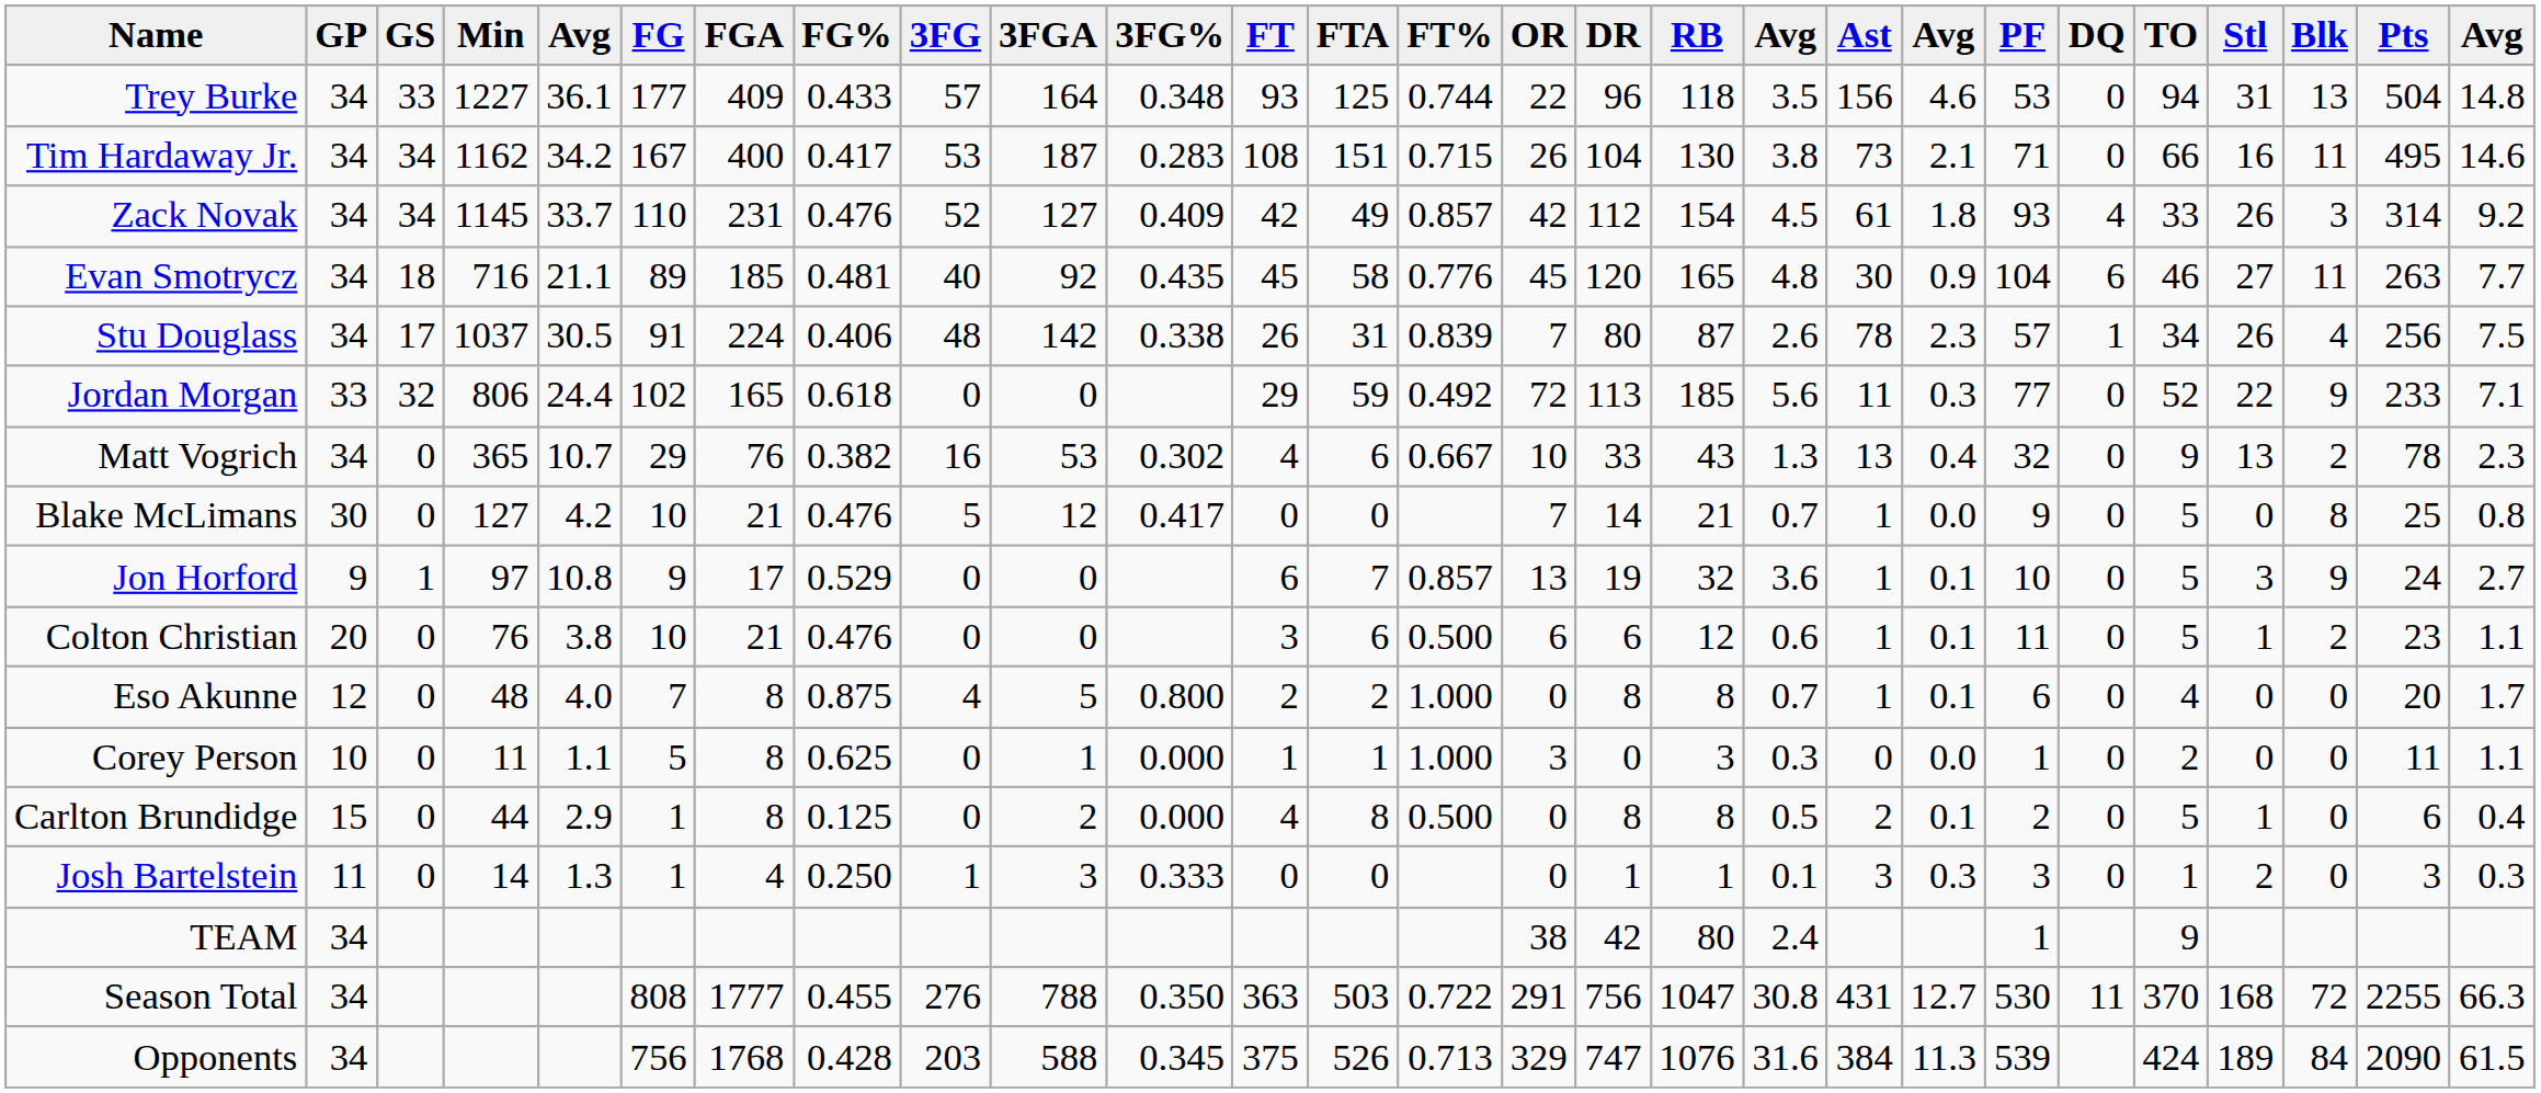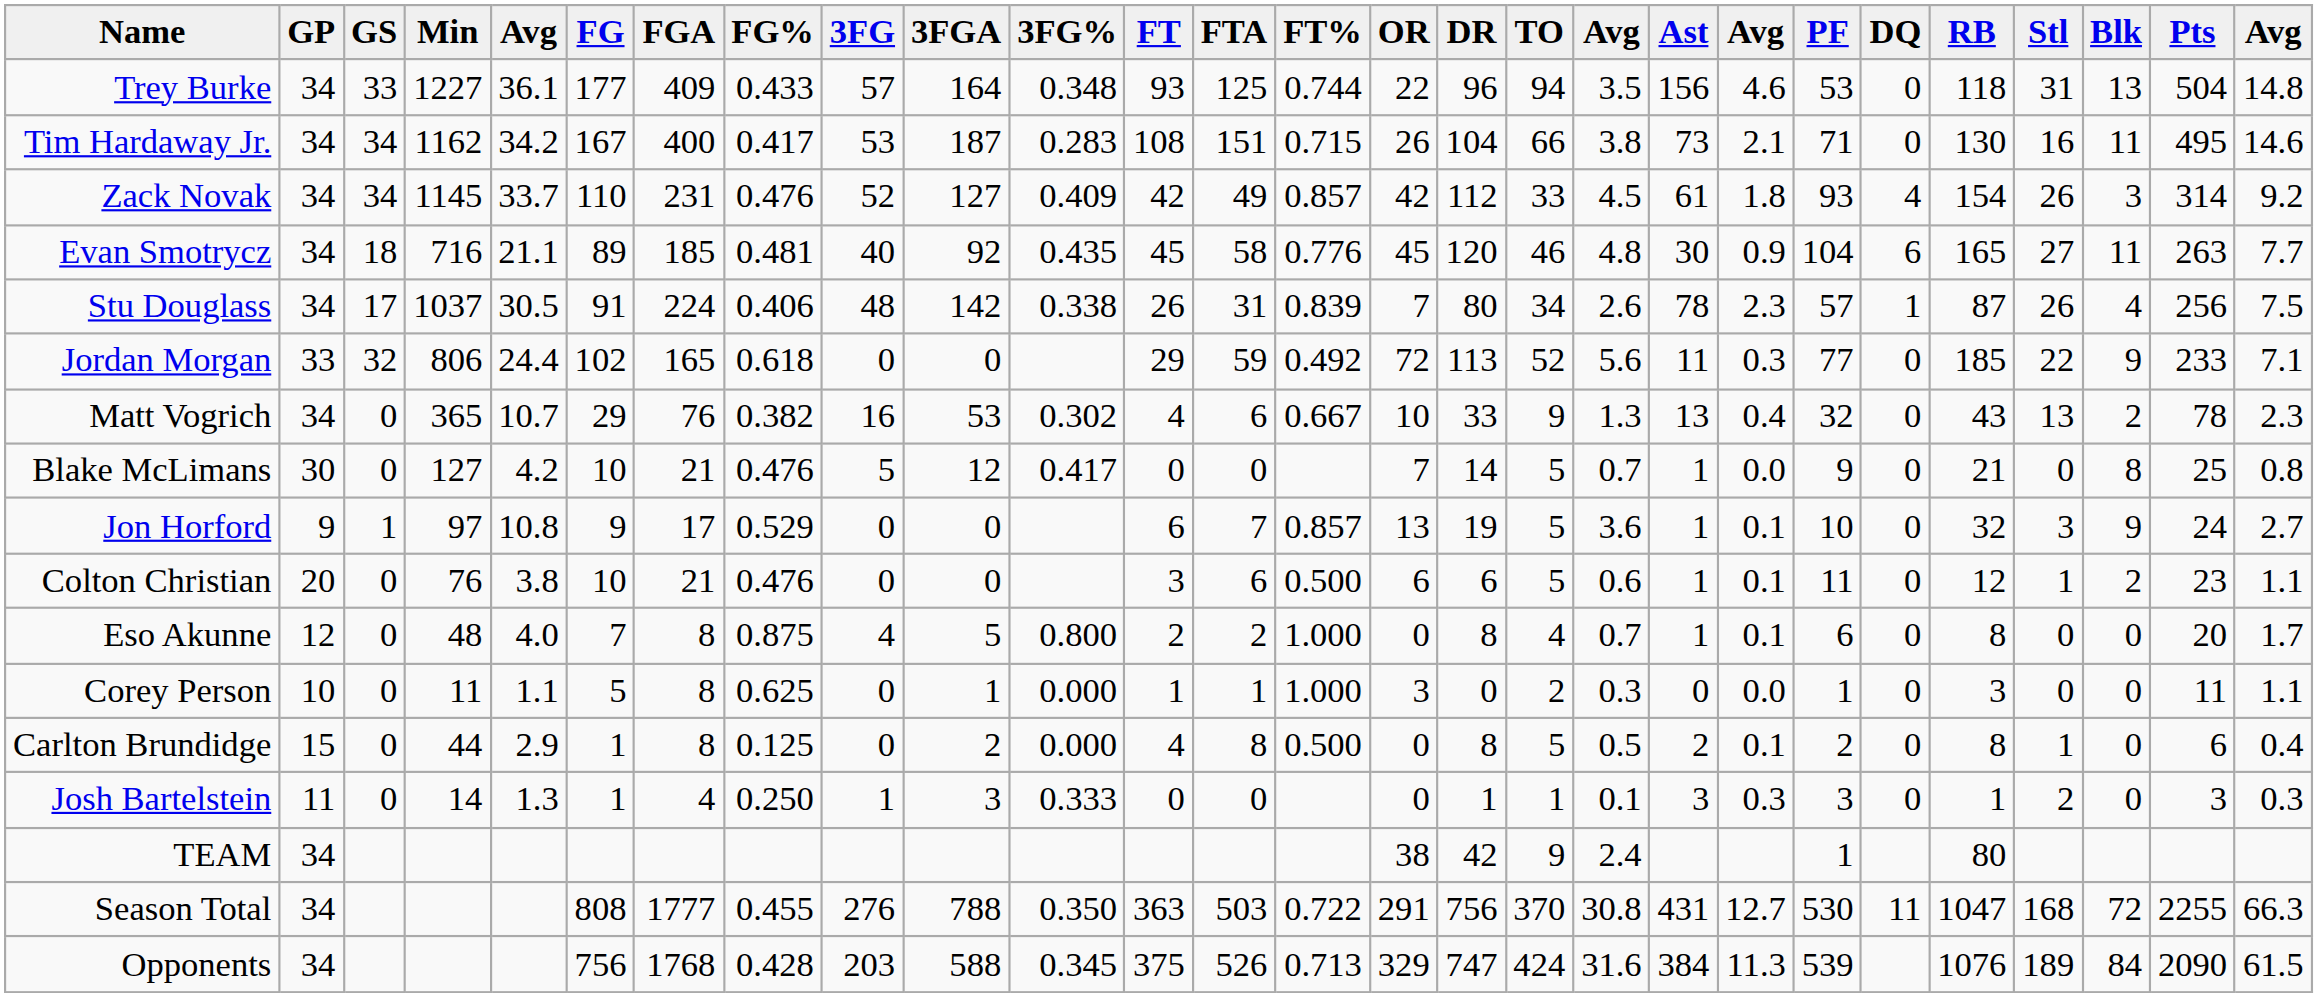columns swapped: RB <-> TO
